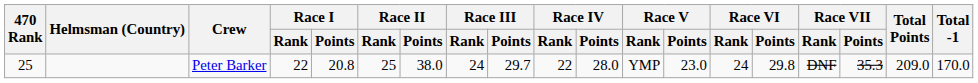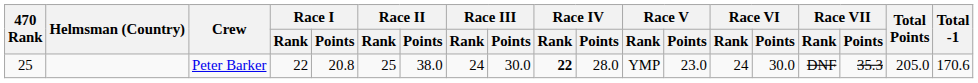Peter Barker | Race III / Points: 29.7 -> 30.0
Peter Barker | Race IV / Rank: normal -> bold
Peter Barker | Race VI / Points: 29.8 -> 30.0
Peter Barker | Total Points: 209.0 -> 205.0
Peter Barker | Total -1: 170.0 -> 170.6
